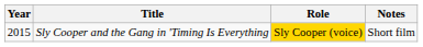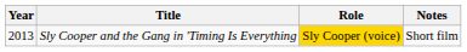Sly Cooper and the Gang in 'Timing Is Everything | Year: 2015 -> 2013
